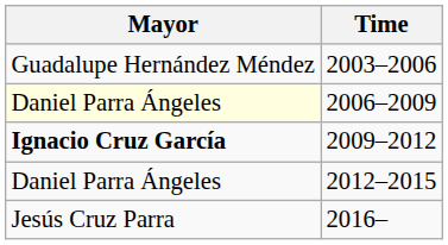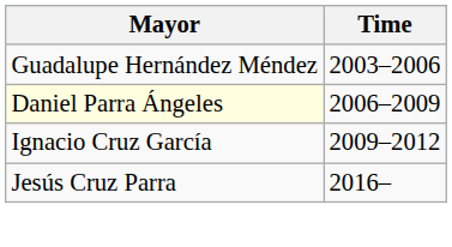2009–2012 | Mayor: bold -> normal
- row: Daniel Parra Ángeles | 2012–2015
